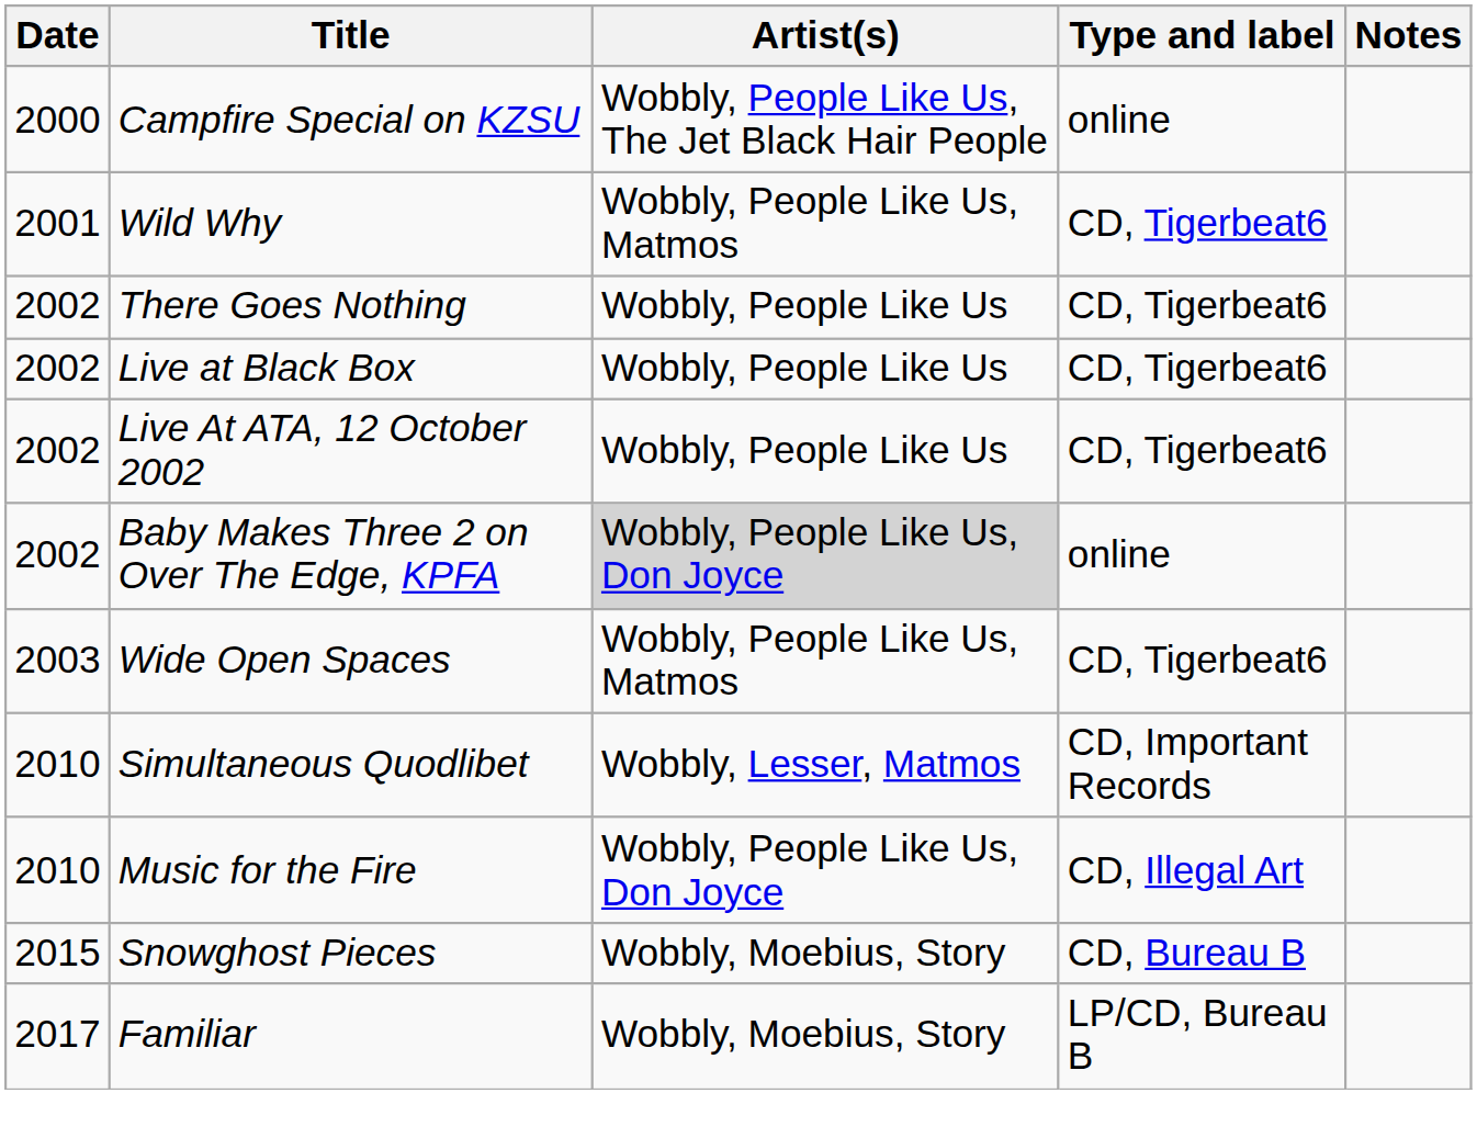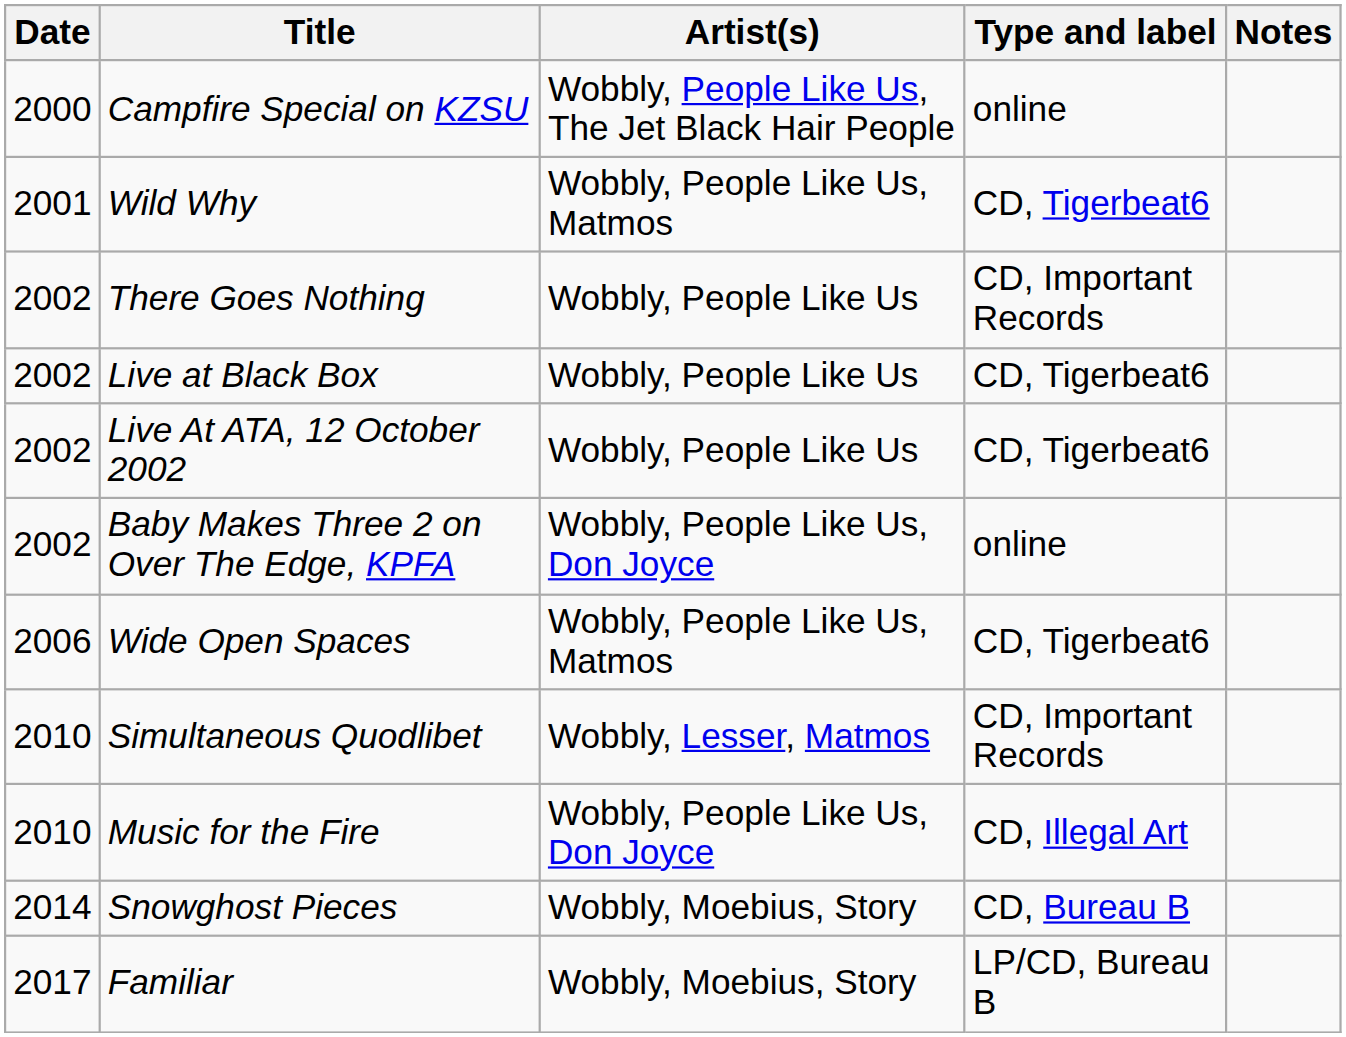There Goes Nothing | Type and label: CD, Tigerbeat6 -> CD, Important Records
Baby Makes Three 2 on Over The Edge, KPFA | Artist(s): lightgrey background -> no background
Wide Open Spaces | Date: 2003 -> 2006
Snowghost Pieces | Date: 2015 -> 2014
